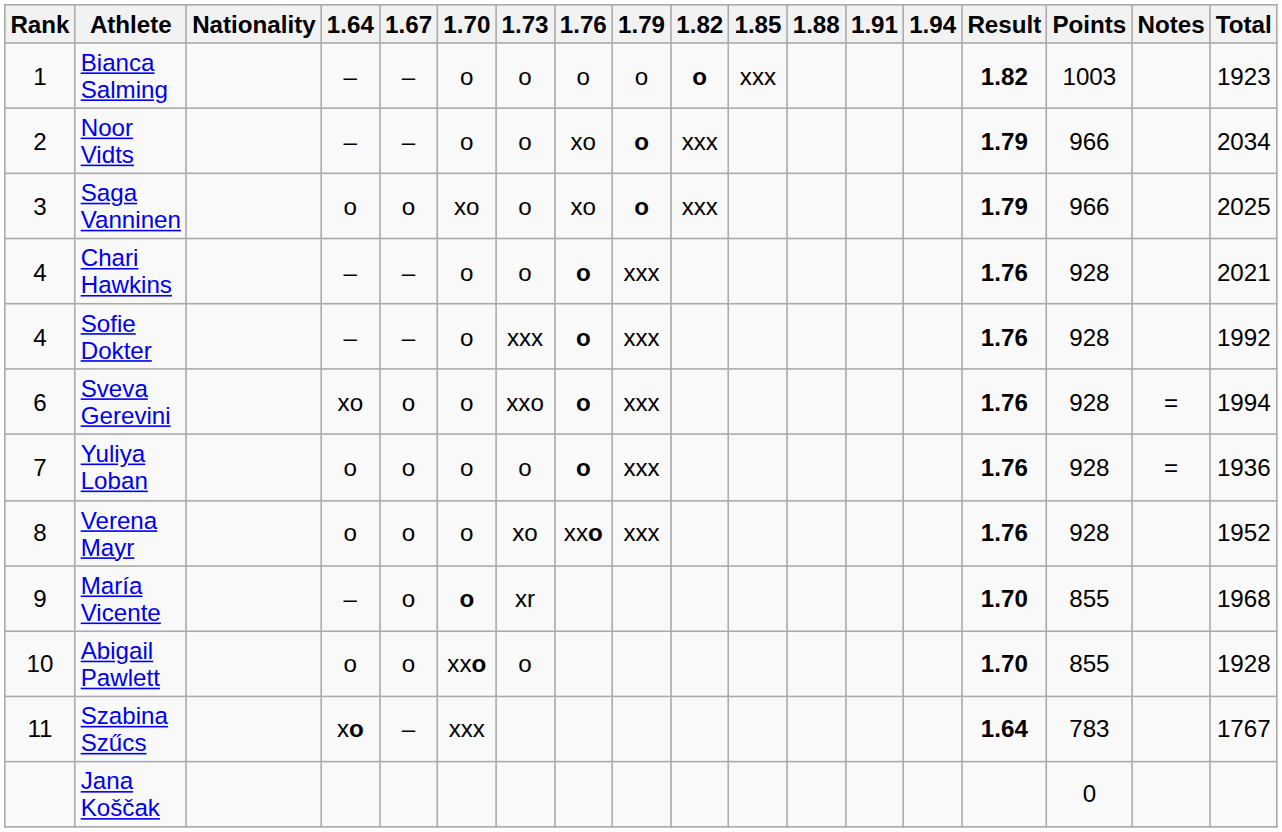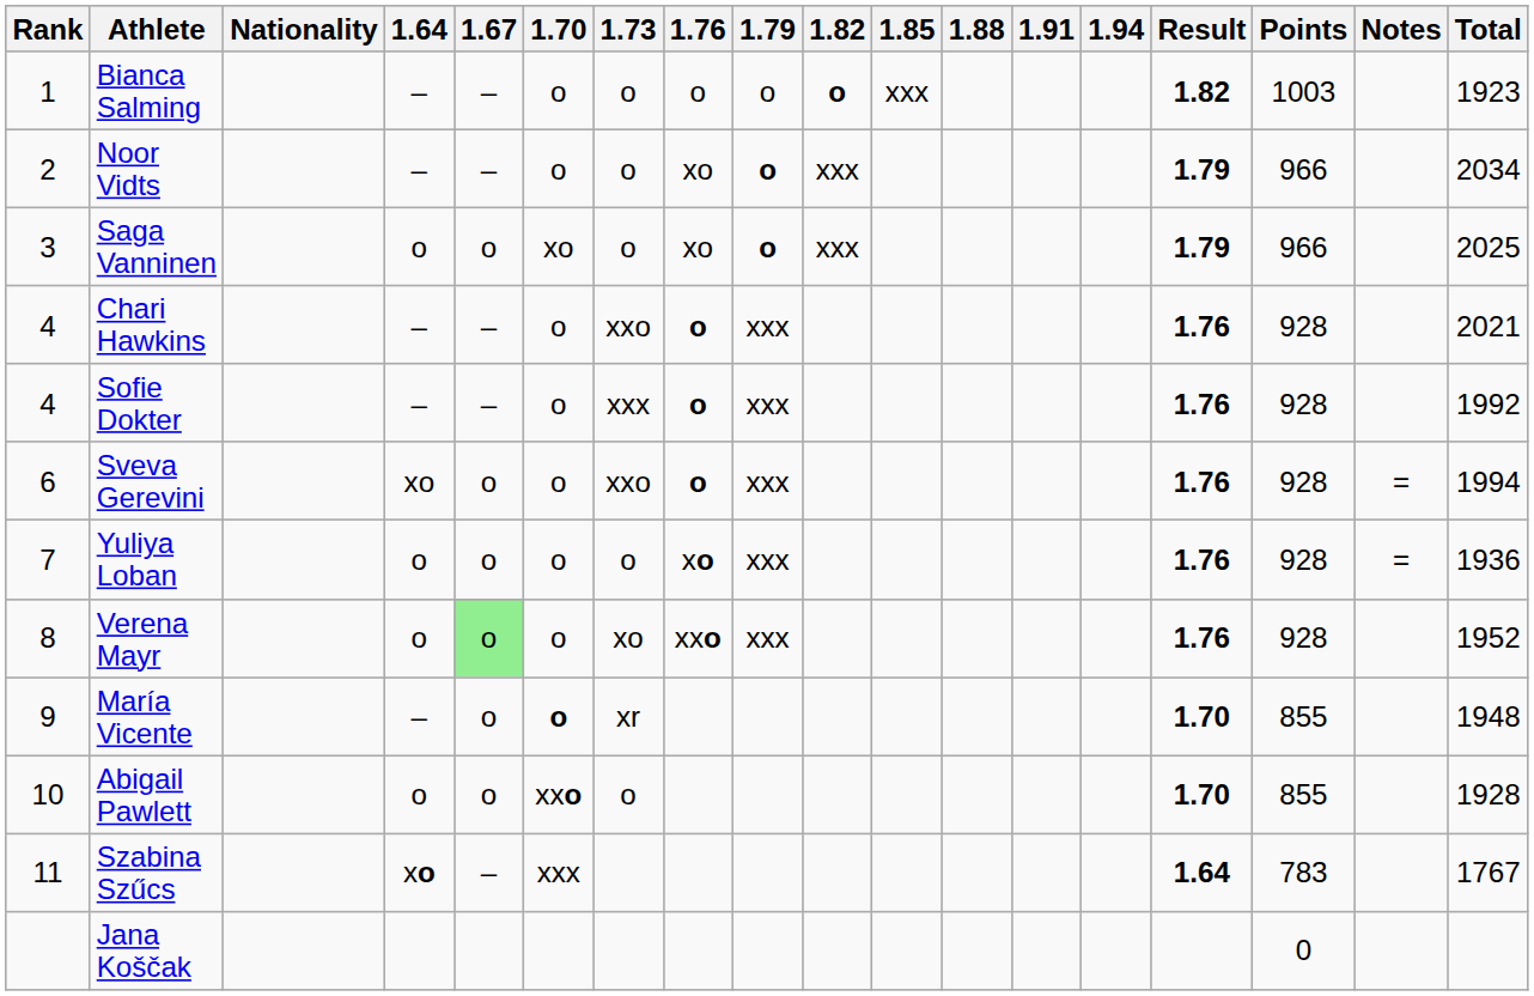Chari Hawkins | 1.73: o -> xxo
Yuliya Loban | 1.76: o -> xo
Verena Mayr | 1.67: no background -> lightgreen background
María Vicente | Total: 1968 -> 1948
